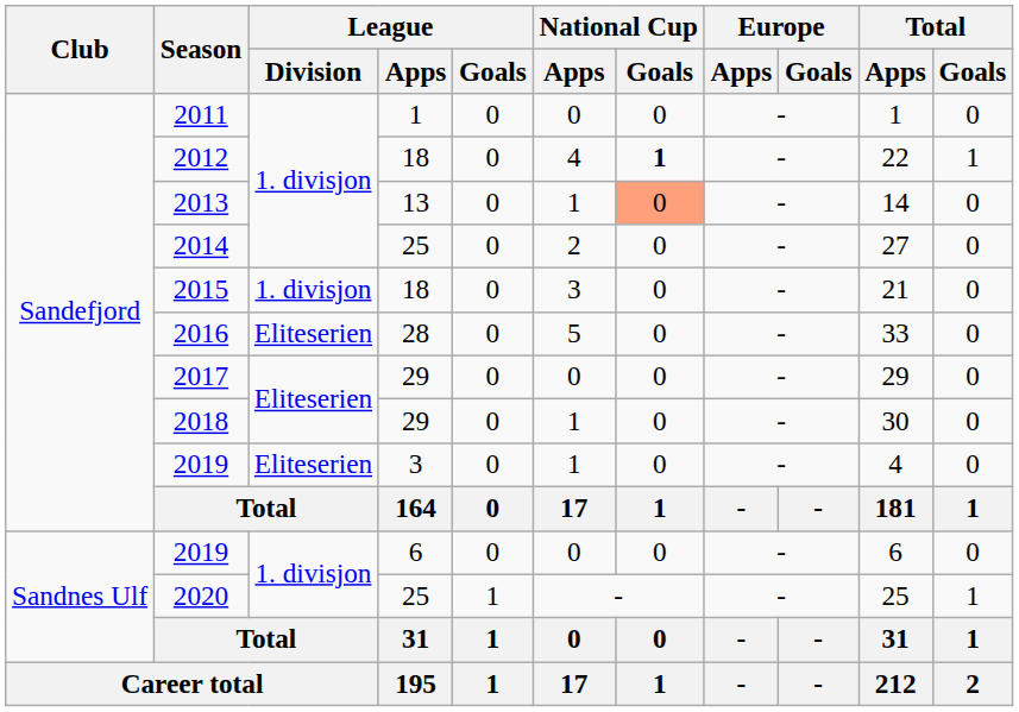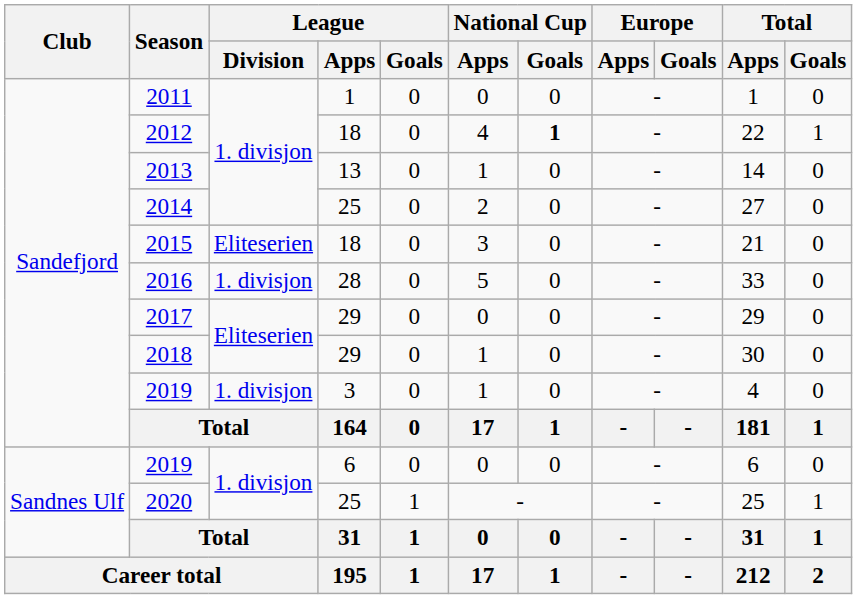2013 | National Cup / Goals: lightsalmon background -> no background
2015 | League / Division: 1. divisjon -> Eliteserien
2016 | League / Division: Eliteserien -> 1. divisjon
2019 / 3 | League / Division: Eliteserien -> 1. divisjon
